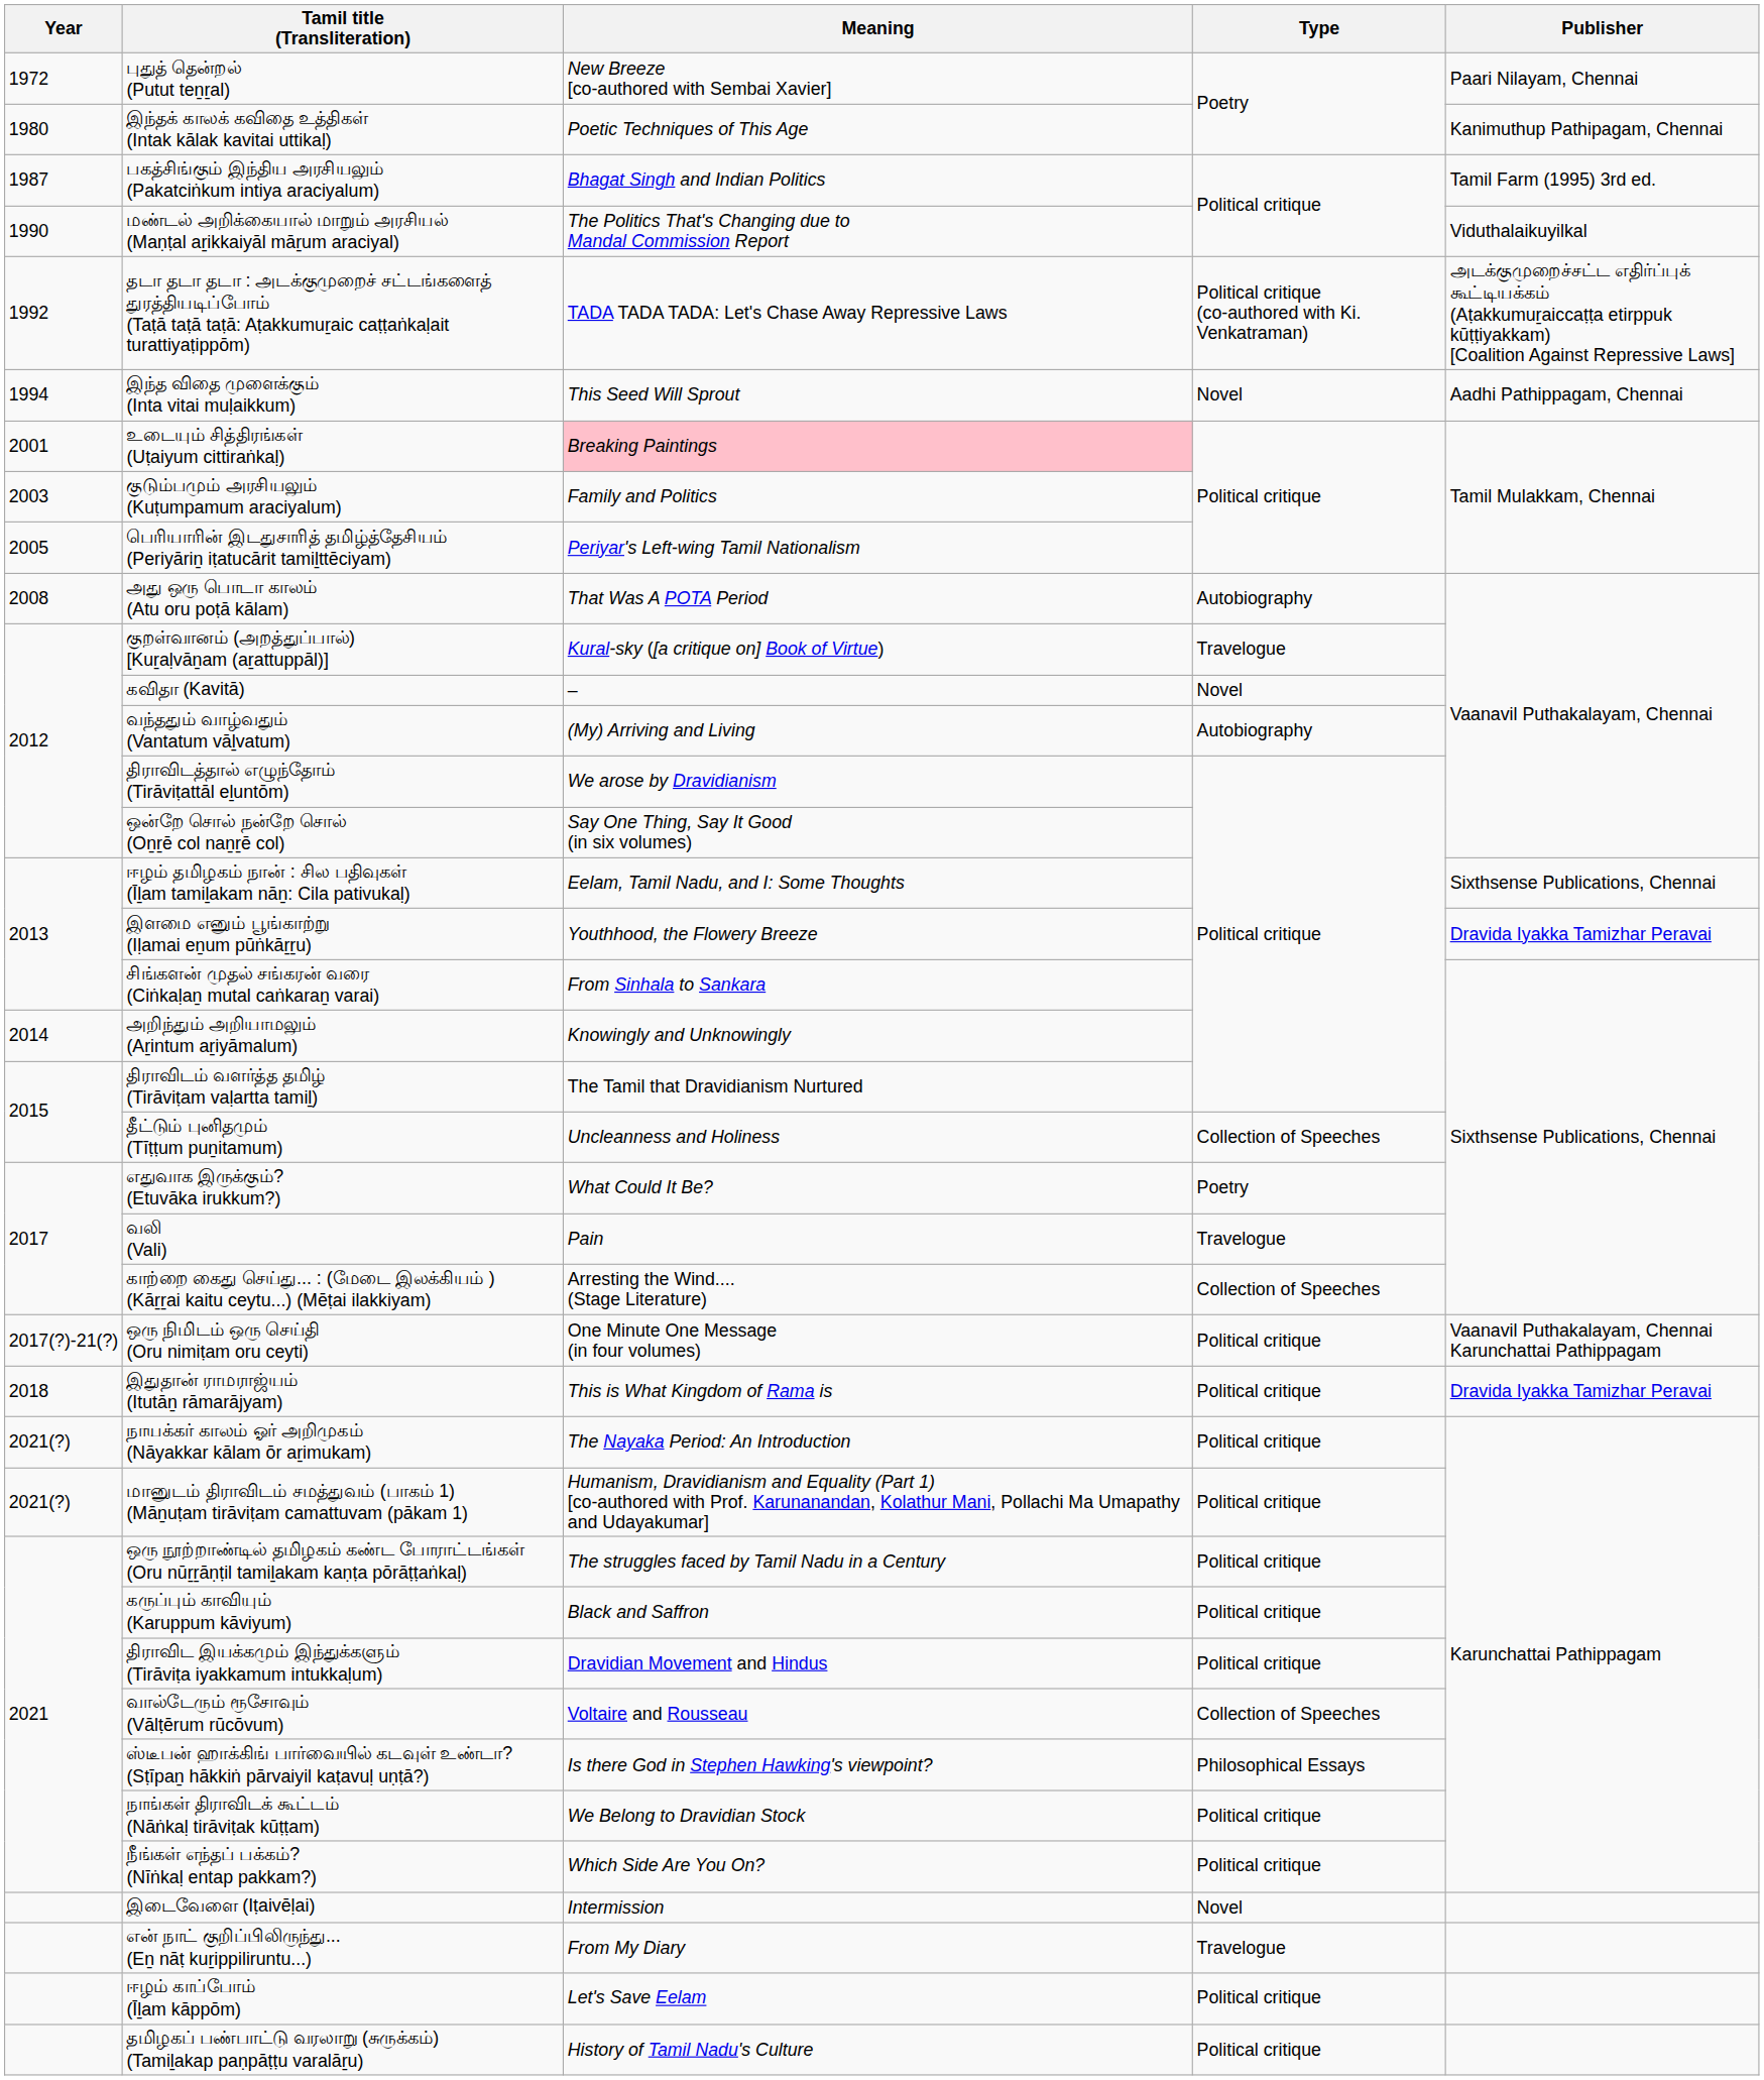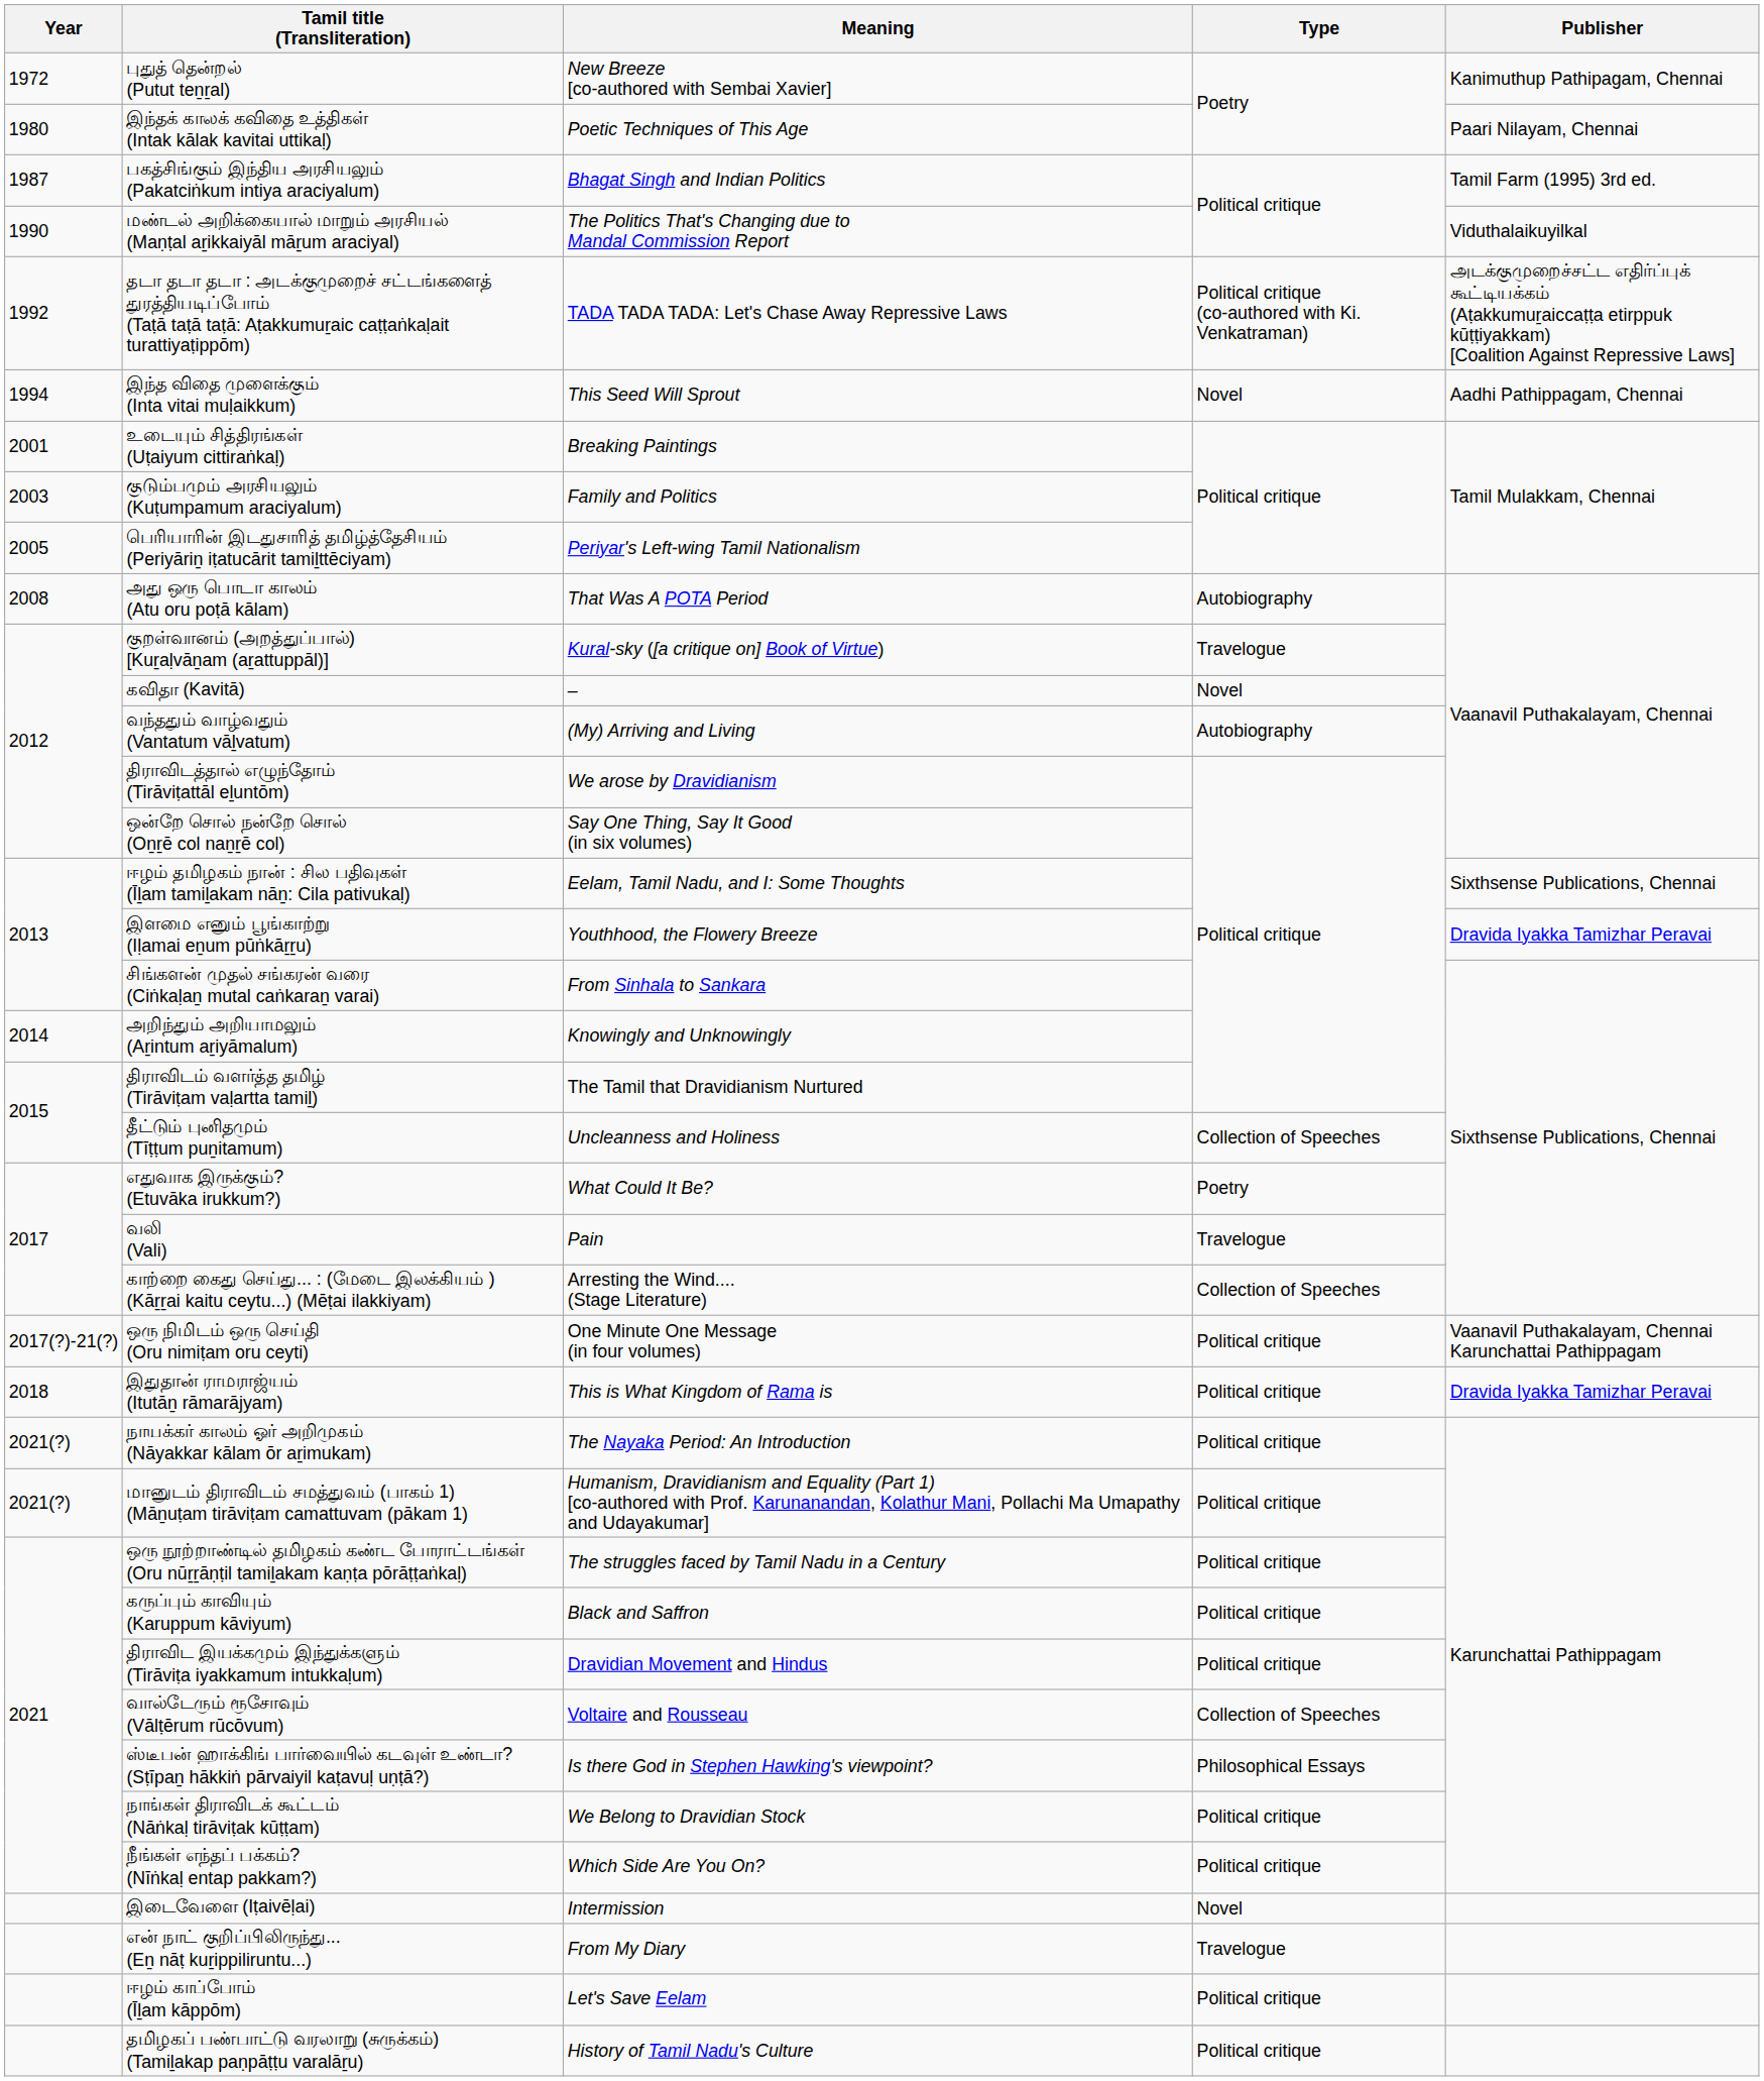புதுத் தென்றல் (Putut teṉṟal) | Publisher: Paari Nilayam, Chennai -> Kanimuthup Pathipagam, Chennai
இந்தக் காலக் கவிதை உத்திகள் (Intak kālak kavitai uttikaḷ) | Publisher: Kanimuthup Pathipagam, Chennai -> Paari Nilayam, Chennai
உடையும் சித்திரங்கள் (Uṭaiyum cittiraṅkaḷ) | Meaning: pink background -> no background
